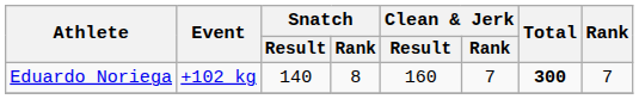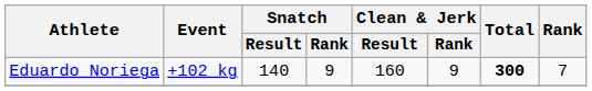Eduardo Noriega | Snatch / Rank: 8 -> 9
Eduardo Noriega | Clean & Jerk / Rank: 7 -> 9
